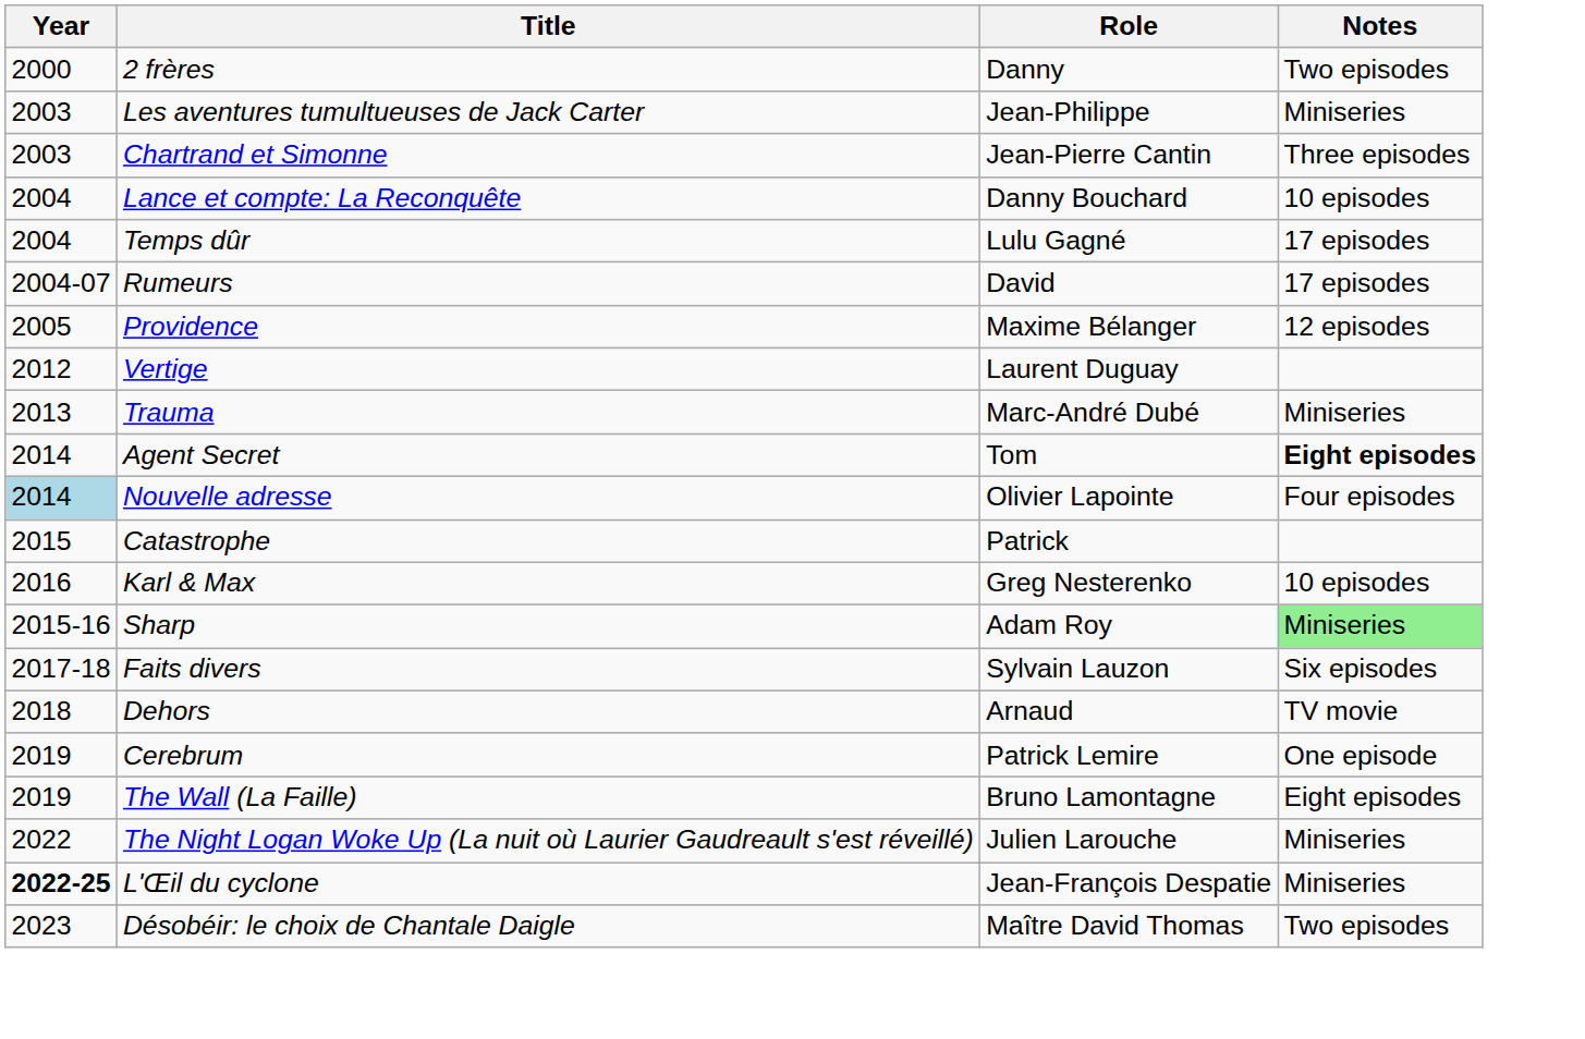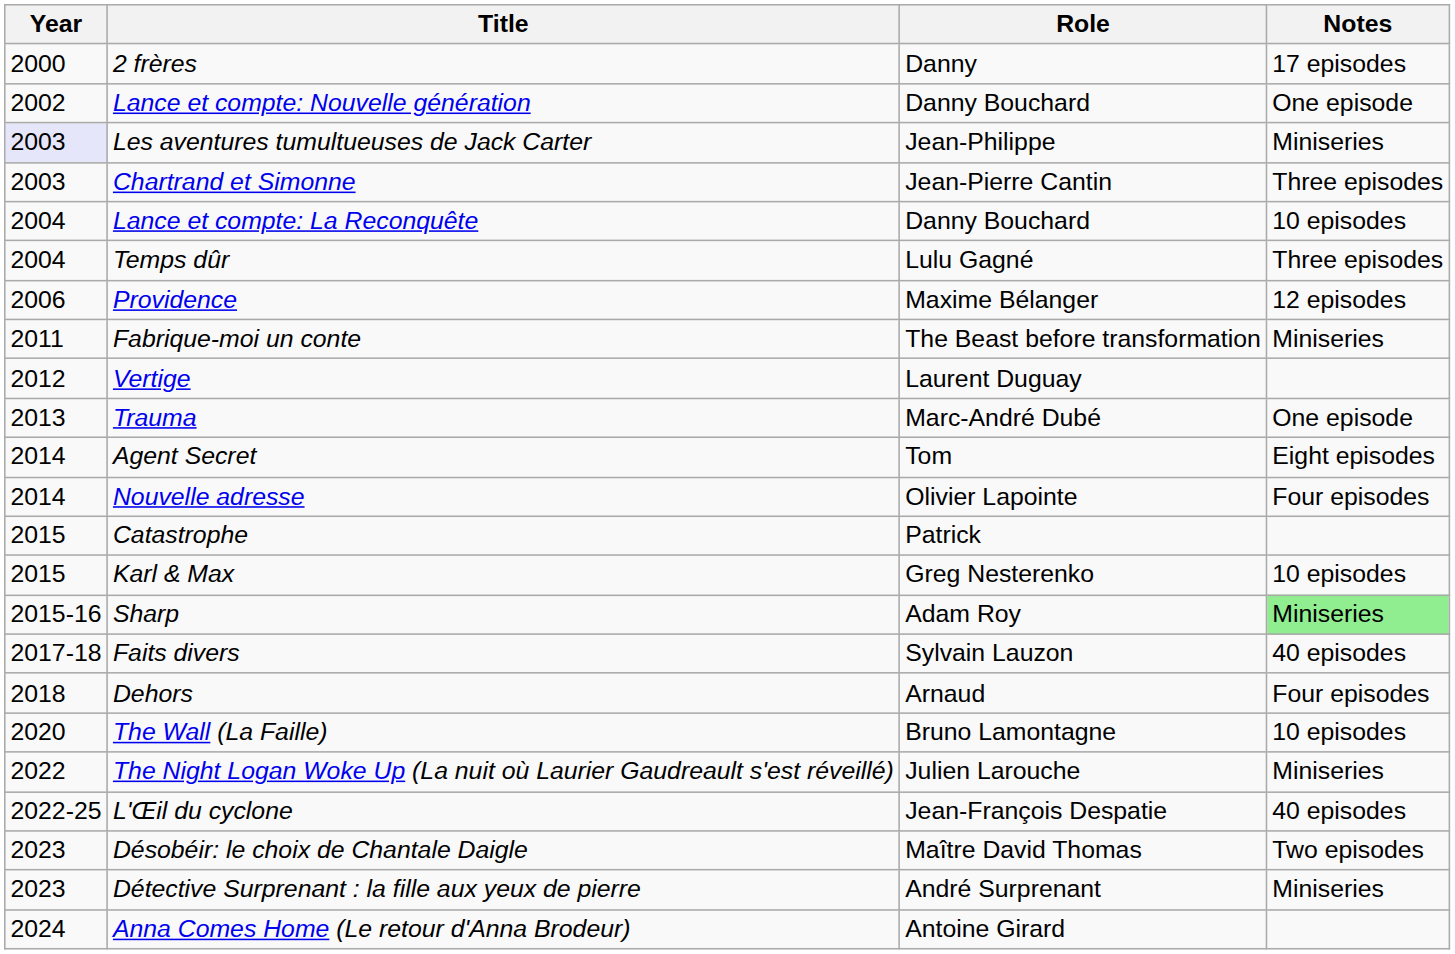2 frères | Notes: Two episodes -> 17 episodes
+ row: 2002 | Lance et compte: Nouvelle génération | Danny Bouchard | One episode
Les aventures tumultueuses de Jack Carter | Year: no background -> lavender background
Temps dûr | Notes: 17 episodes -> Three episodes
- row: 2004-07 | Rumeurs | David | 17 episodes
Providence | Year: 2005 -> 2006
+ row: 2011 | Fabrique-moi un conte | The Beast before transformation | Miniseries
Trauma | Notes: Miniseries -> One episode
Agent Secret | Notes: bold -> normal
Nouvelle adresse | Year: lightblue background -> no background
Karl & Max | Year: 2016 -> 2015
Faits divers | Notes: Six episodes -> 40 episodes
Dehors | Notes: TV movie -> Four episodes
- row: 2019 | Cerebrum | Patrick Lemire | One episode
The Wall (La Faille) | Year: 2019 -> 2020
The Wall (La Faille) | Notes: Eight episodes -> 10 episodes
L'Œil du cyclone | Year: bold -> normal
L'Œil du cyclone | Notes: Miniseries -> 40 episodes
+ row: 2023 | Détective Surprenant : la fille aux yeux de pierre | André Surprenant | Miniseries
+ row: 2024 | Anna Comes Home (Le retour d'Anna Brodeur) | Antoine Girard
